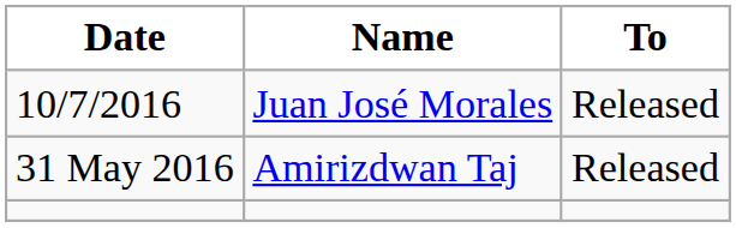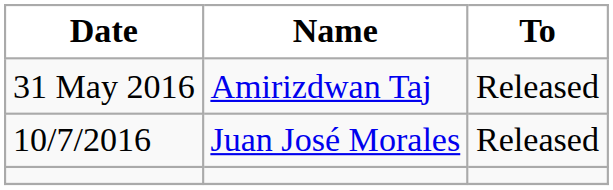rows swapped: Amirizdwan Taj <-> Juan José Morales
